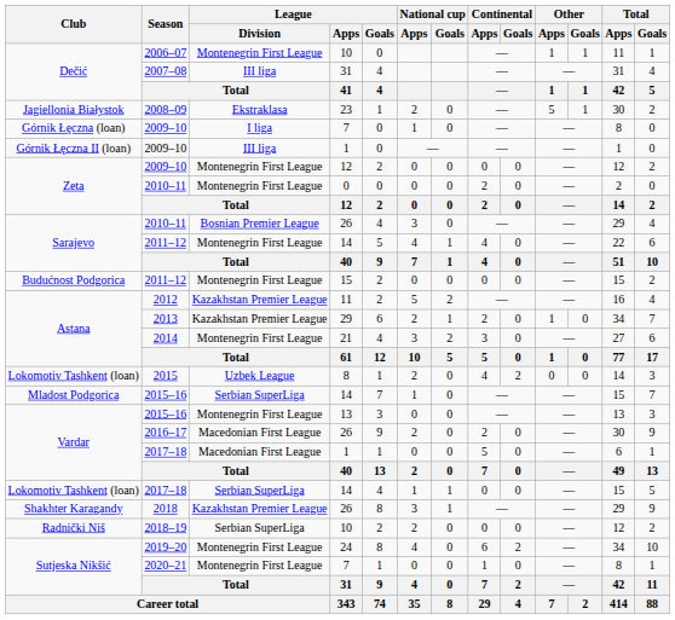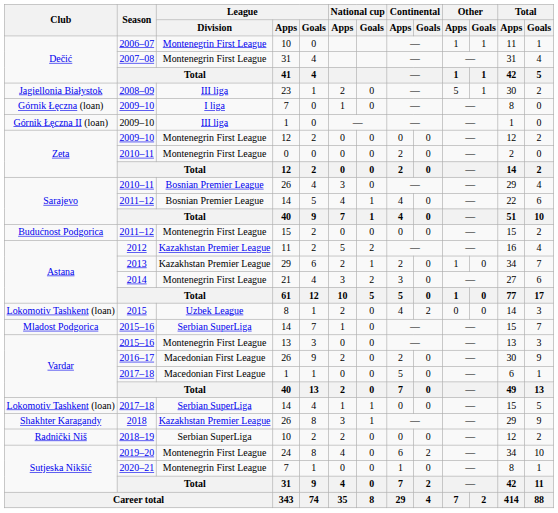2007–08 | League / Division: III liga -> Montenegrin First League
2008–09 | League / Division: Ekstraklasa -> III liga
2011–12 / 14 | League / Division: Montenegrin First League -> Bosnian Premier League
